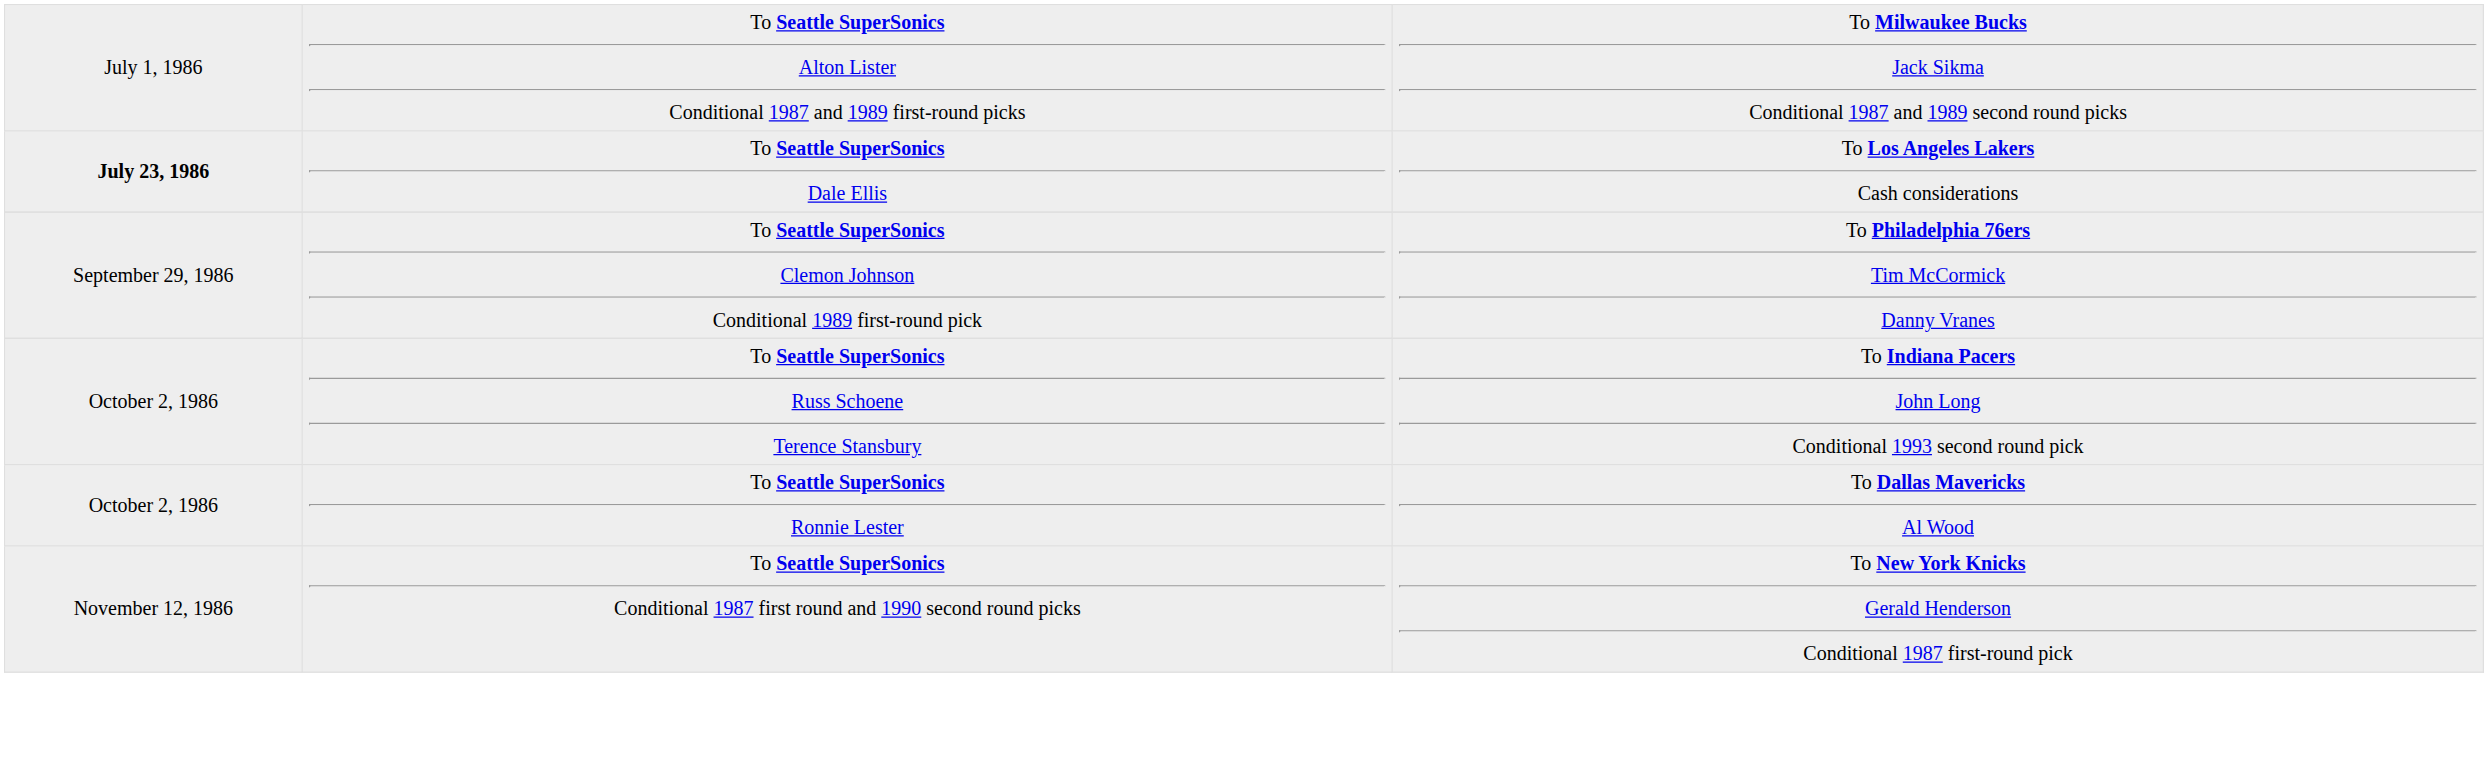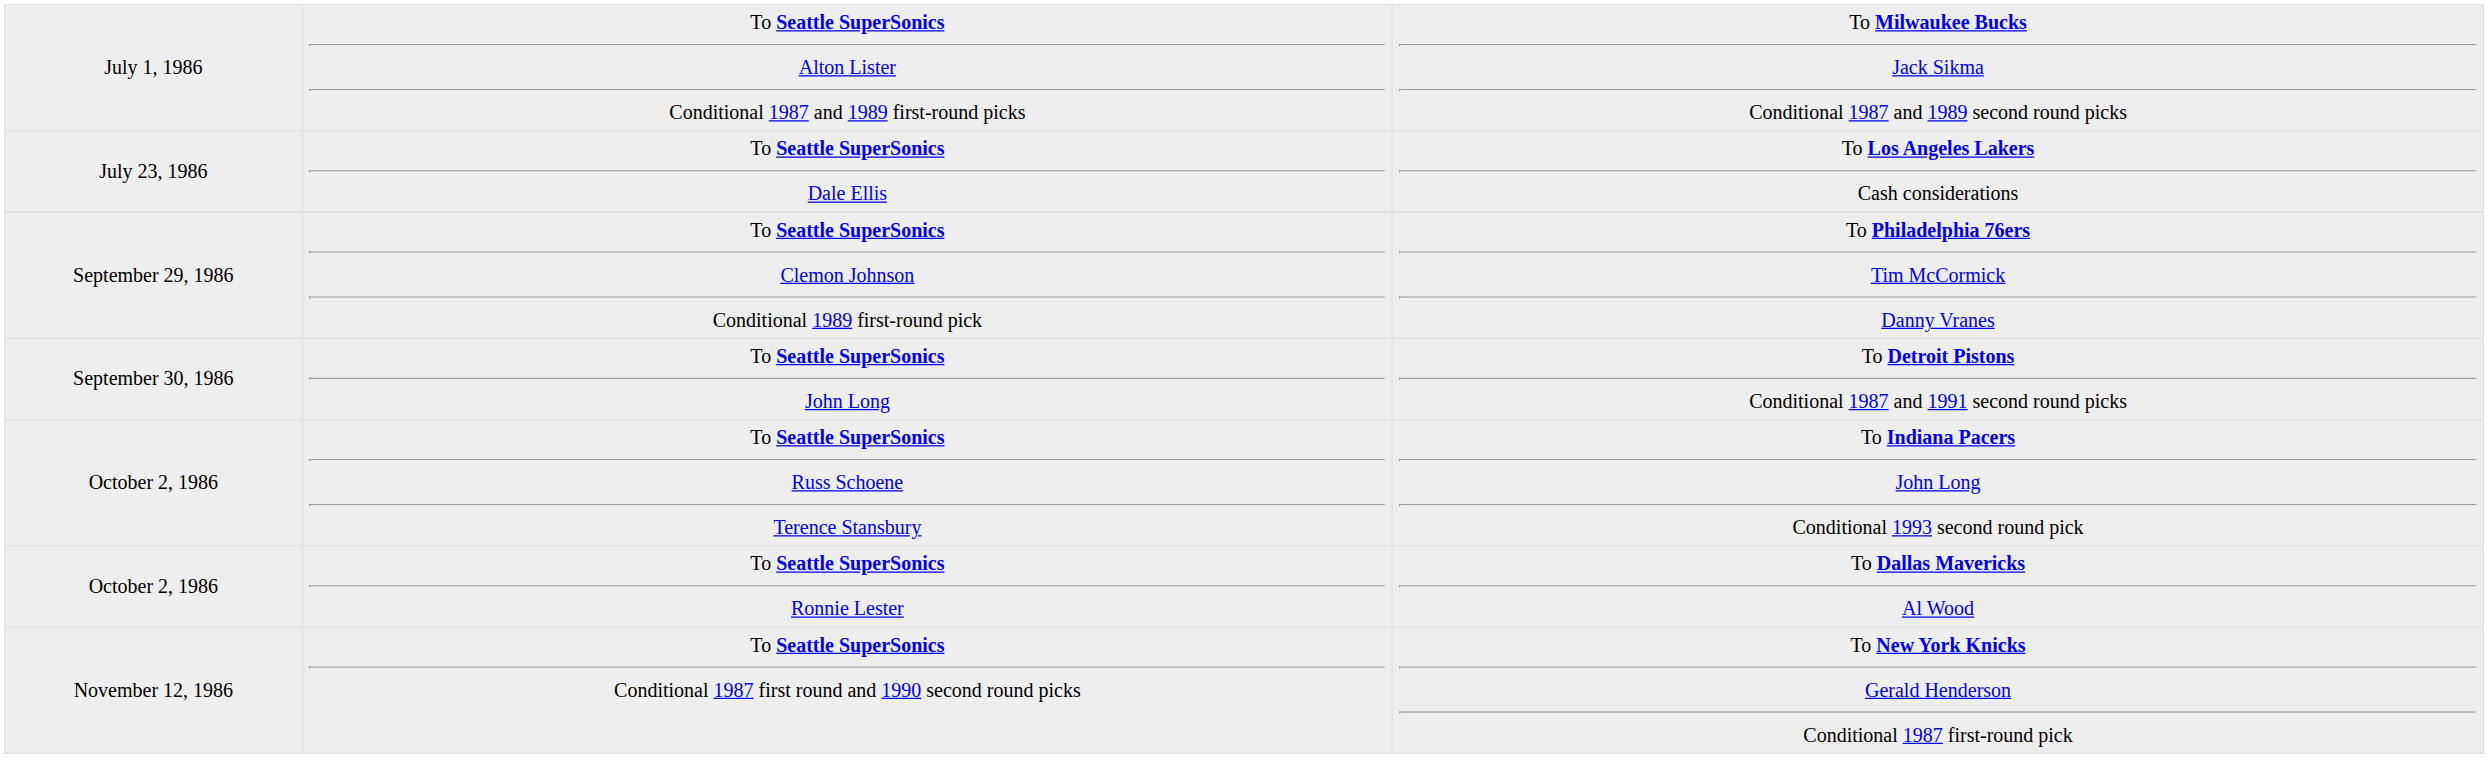To Seattle SuperSonics Dale Ellis | column 1: bold -> normal
+ row: September 30, 1986 | To Seattle SuperSonics John Long | To Detroit Pistons Conditional 1987 and 1991 second round picks
